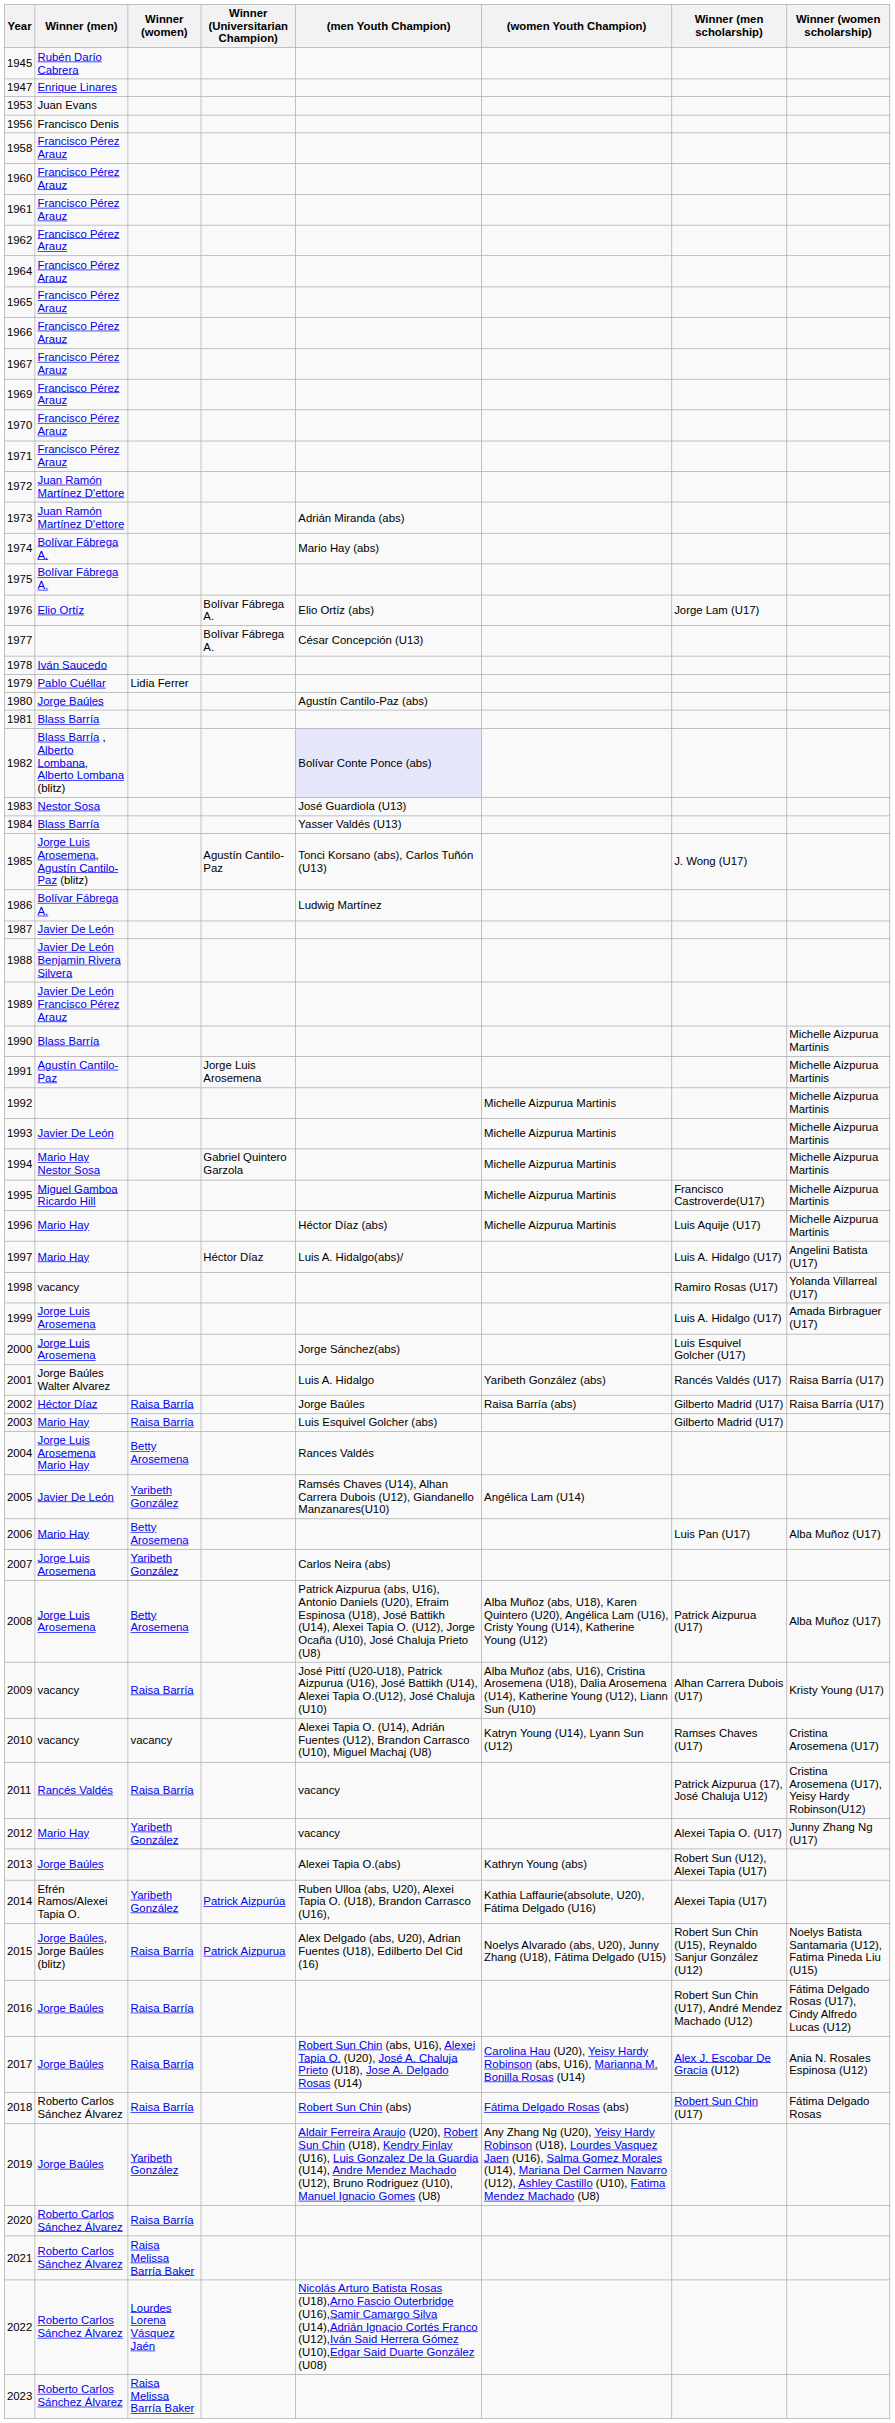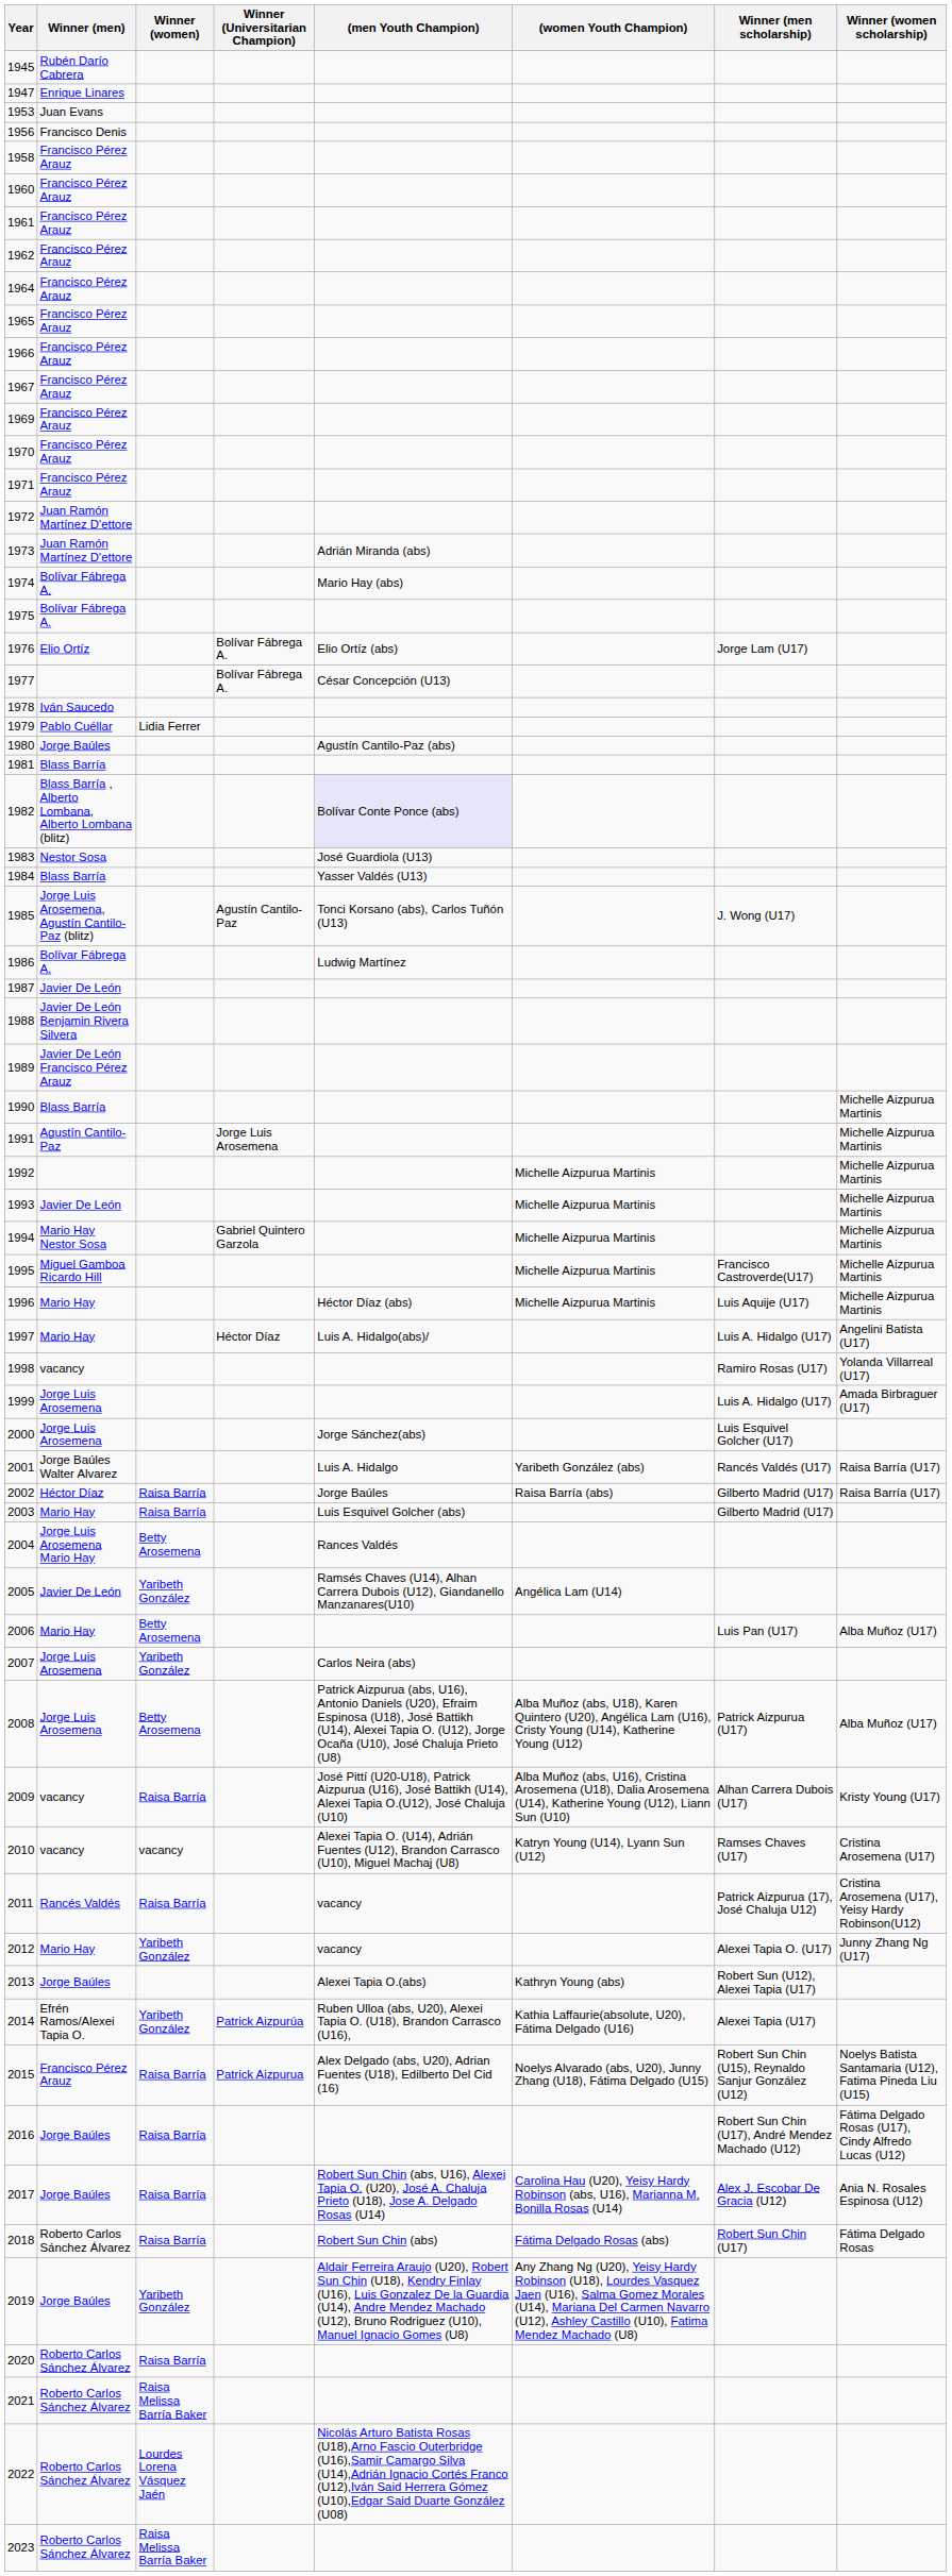2015 | Winner (men): Jorge Baúles, Jorge Baúles (blitz) -> Francisco Pérez Arauz
